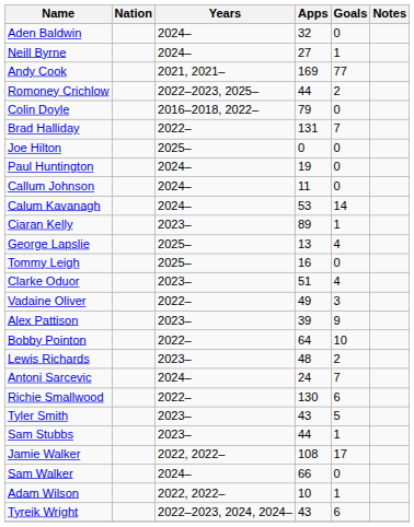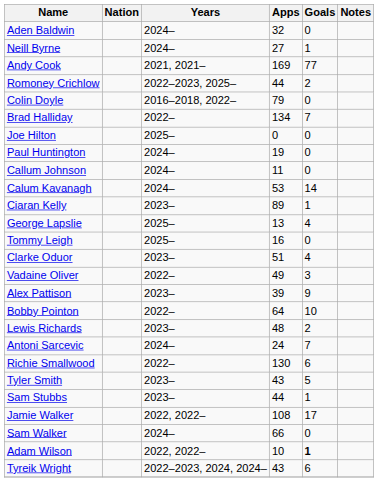Brad Halliday | Apps: 131 -> 134
Adam Wilson | Goals: normal -> bold
